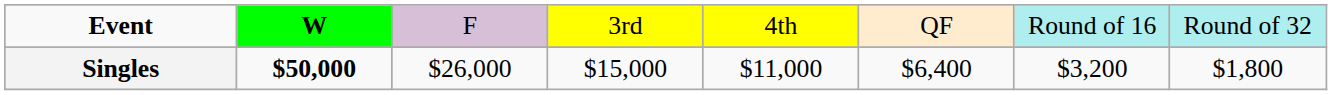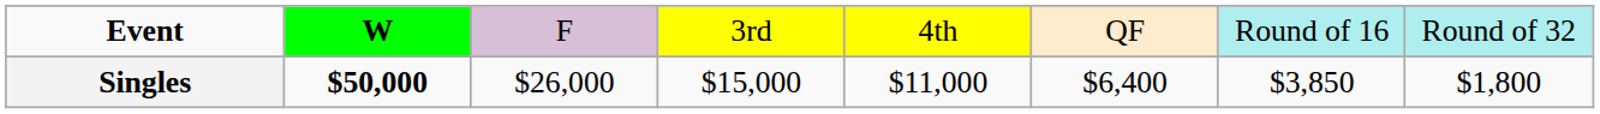Singles | column 7: $3,200 -> $3,850
